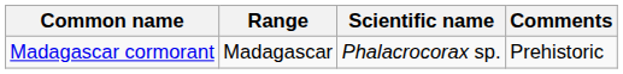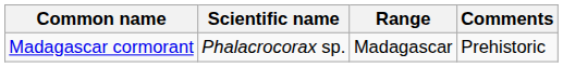columns swapped: Scientific name <-> Range
